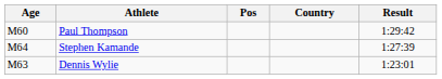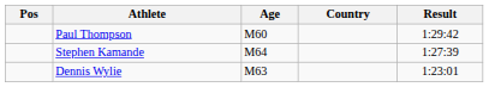columns swapped: Pos <-> Age
